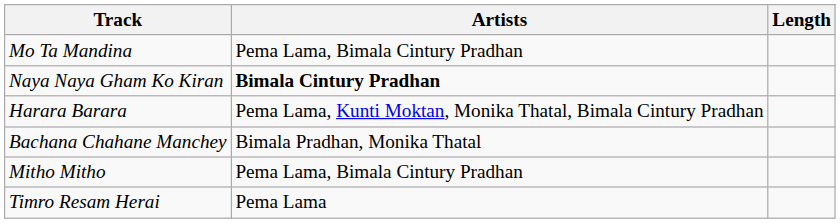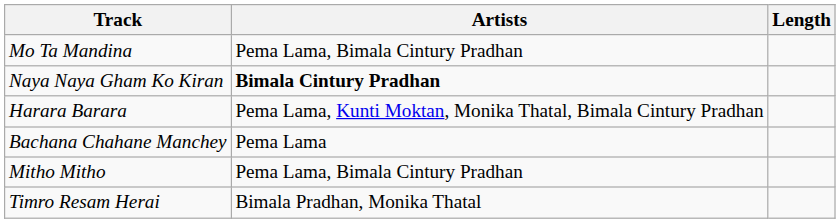Bachana Chahane Manchey | Artists: Bimala Pradhan, Monika Thatal -> Pema Lama
Timro Resam Herai | Artists: Pema Lama -> Bimala Pradhan, Monika Thatal
